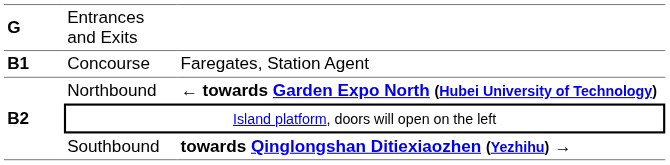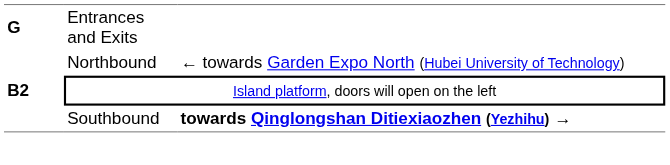- row: B1 | Concourse | Faregates, Station Agent
Northbound | column 3: bold -> normal
